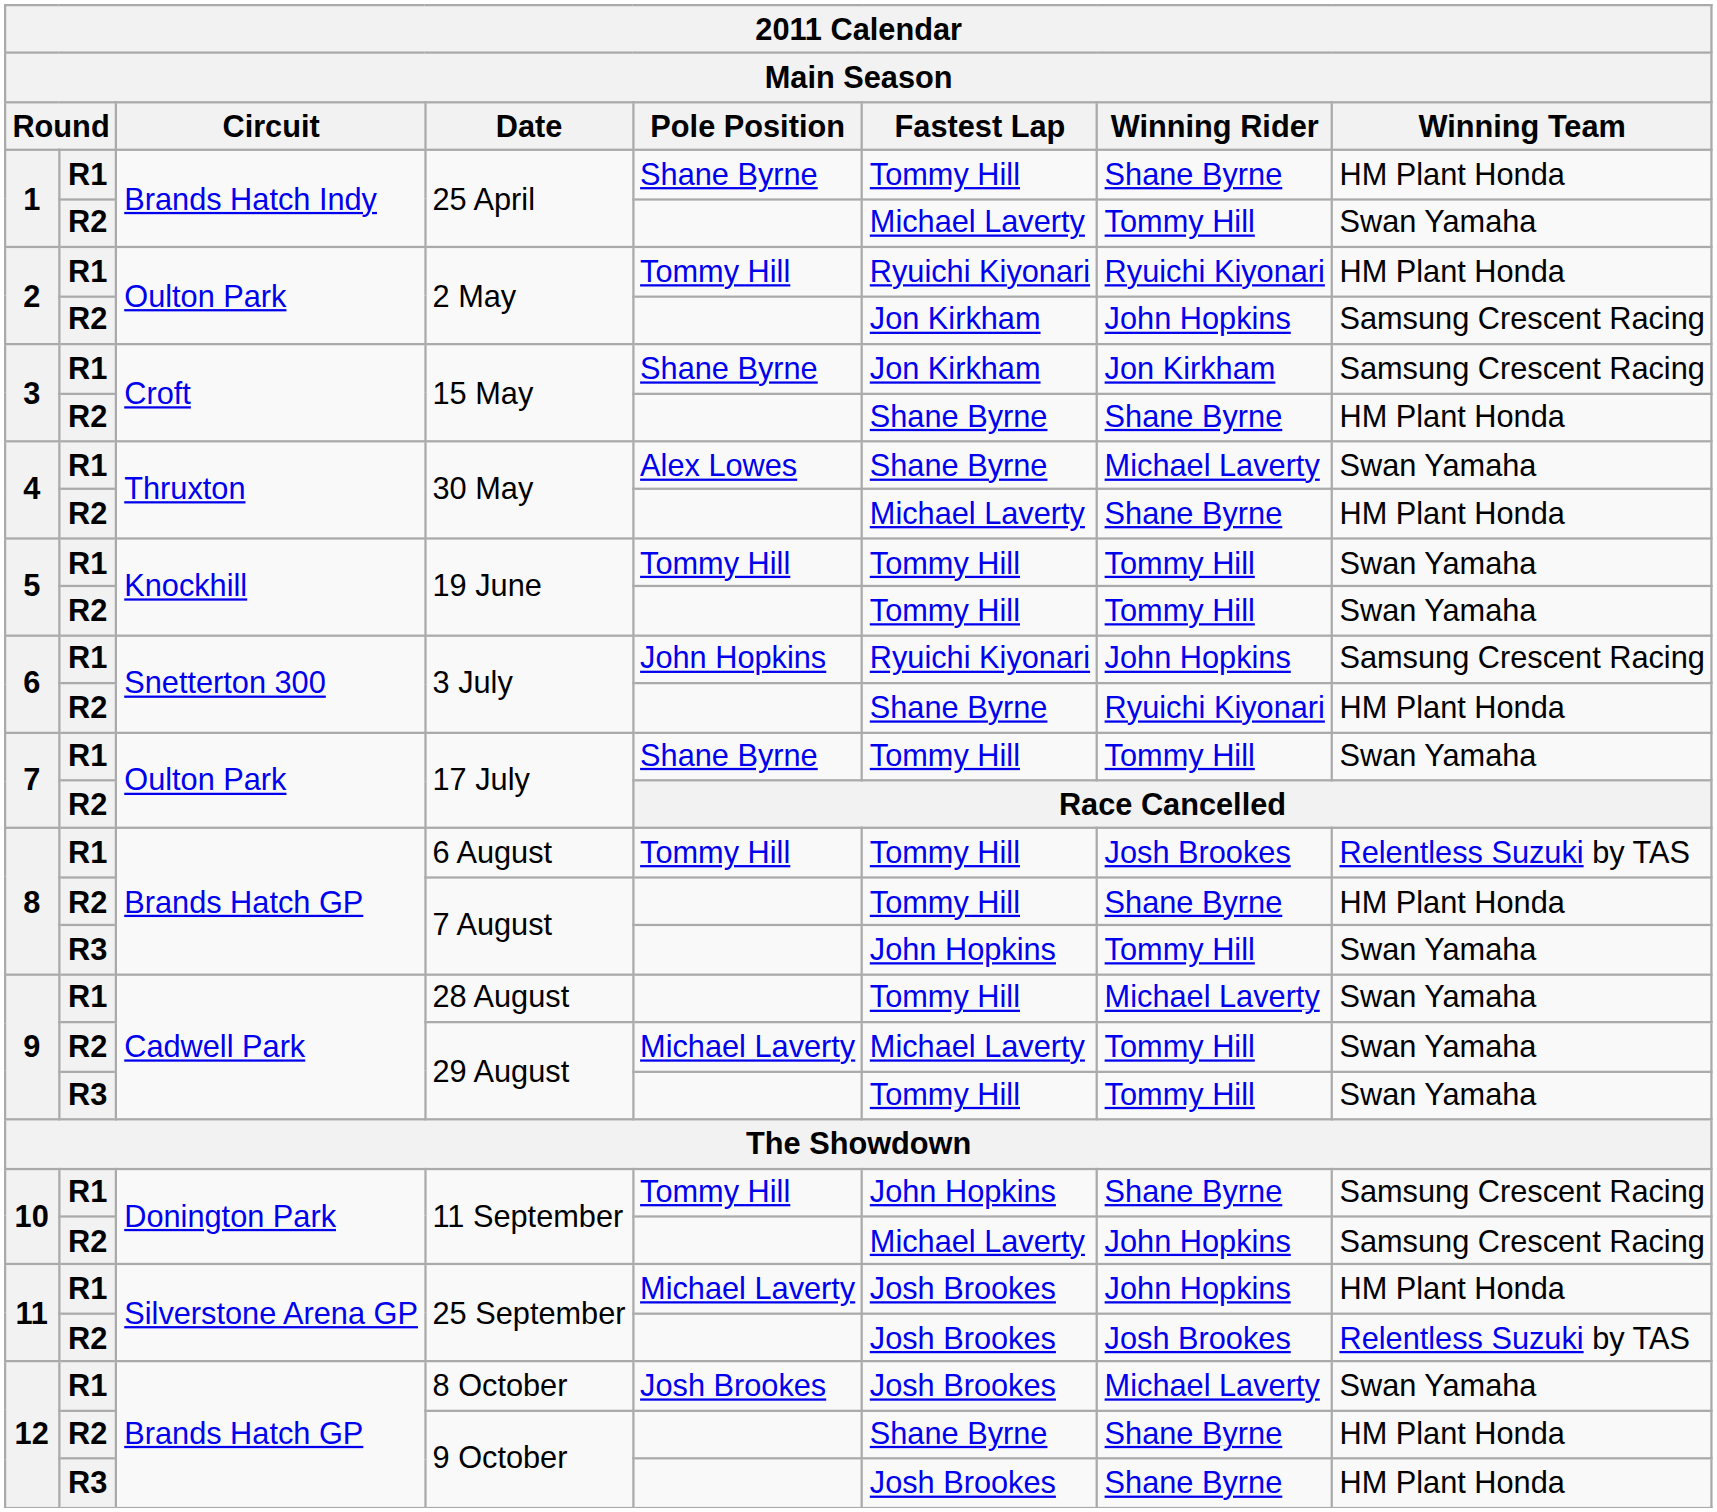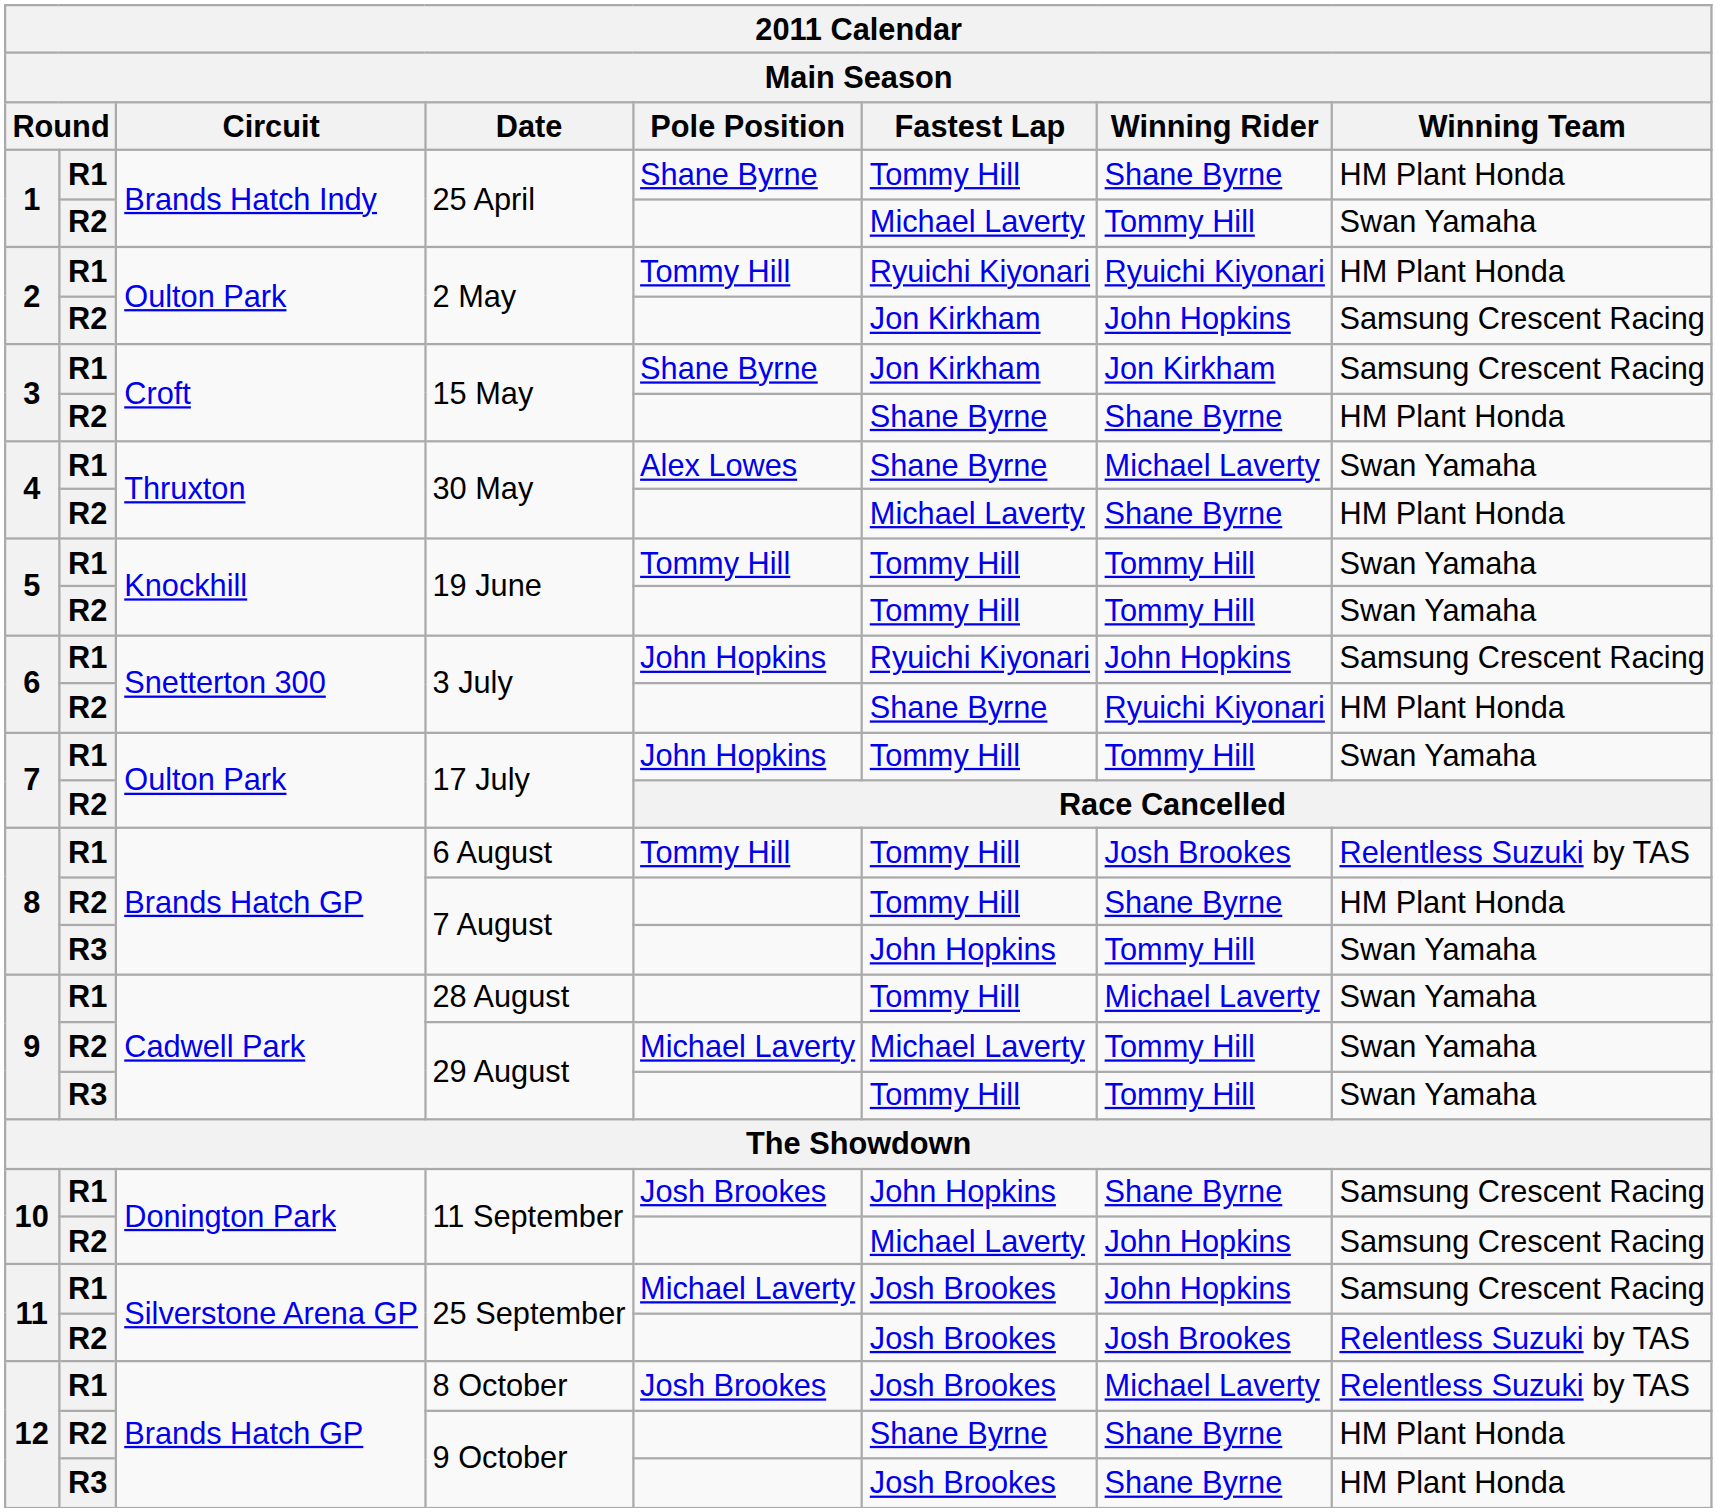R1 / 17 July | Main Season / Pole Position: Shane Byrne -> John Hopkins
R1 / 11 September | Main Season / Pole Position: Tommy Hill -> Josh Brookes
R1 / 25 September | Main Season / Winning Team: HM Plant Honda -> Samsung Crescent Racing
8 October | Main Season / Winning Team: Swan Yamaha -> Relentless Suzuki by TAS
